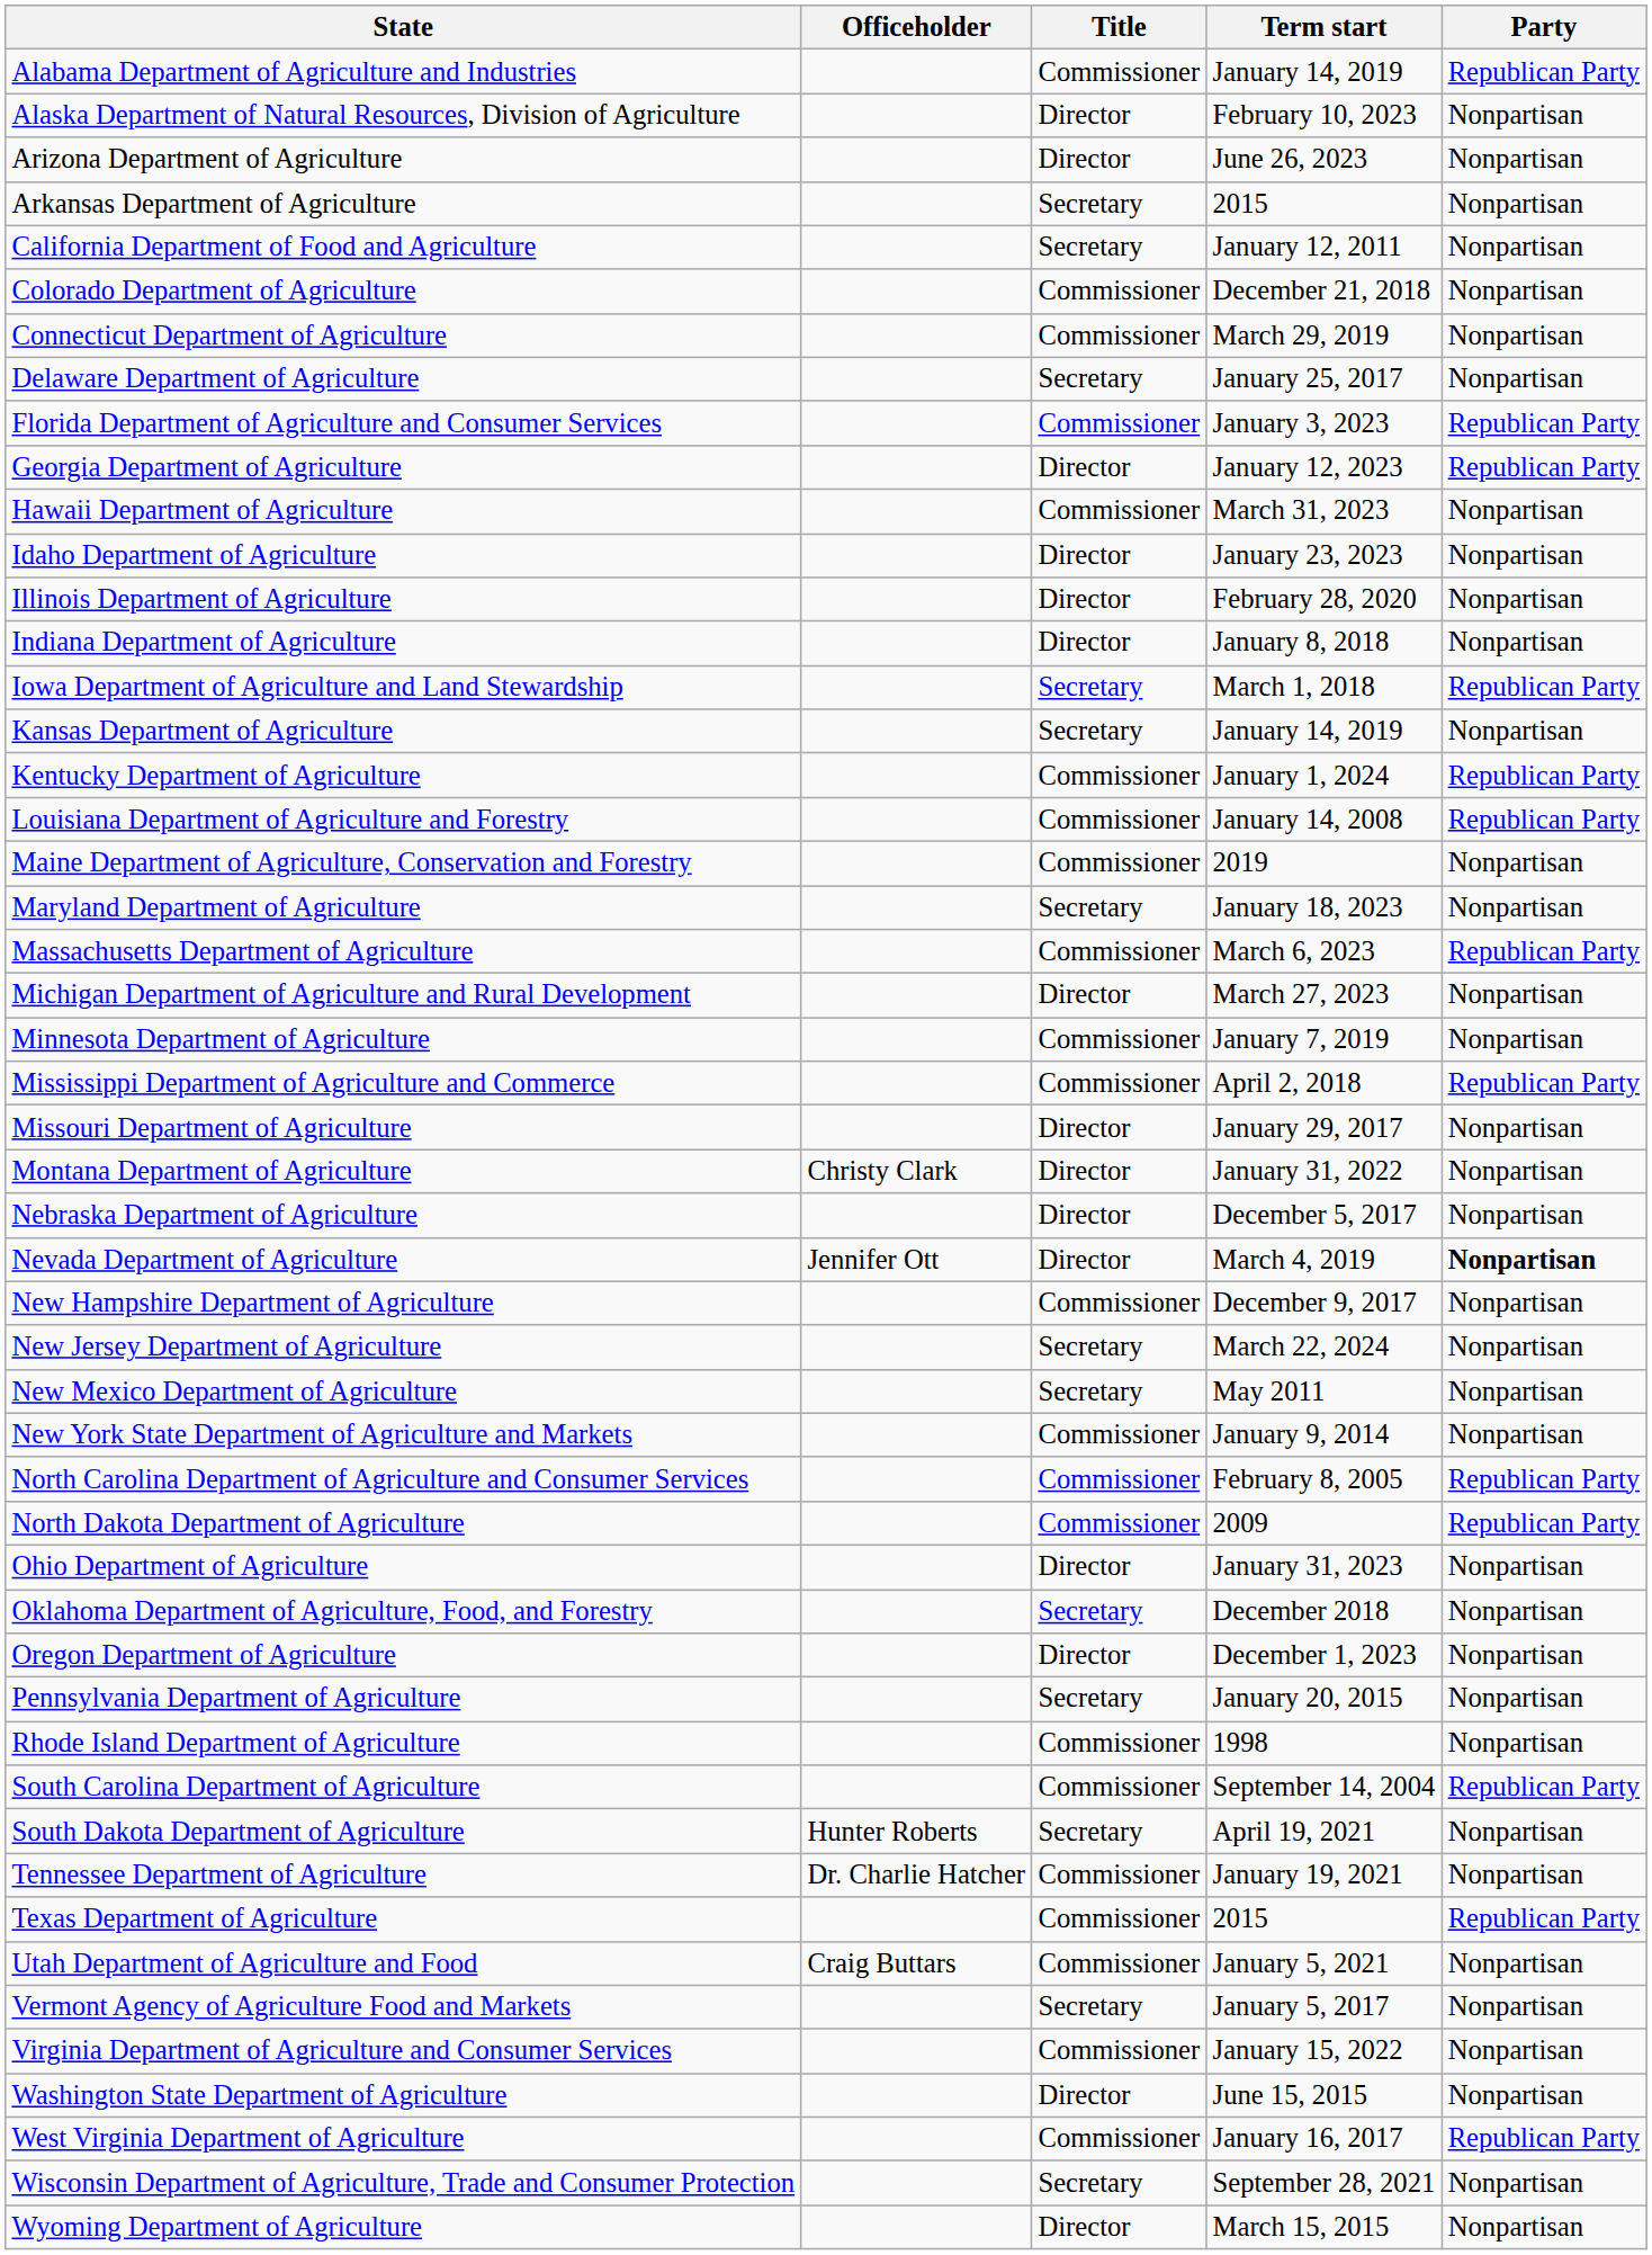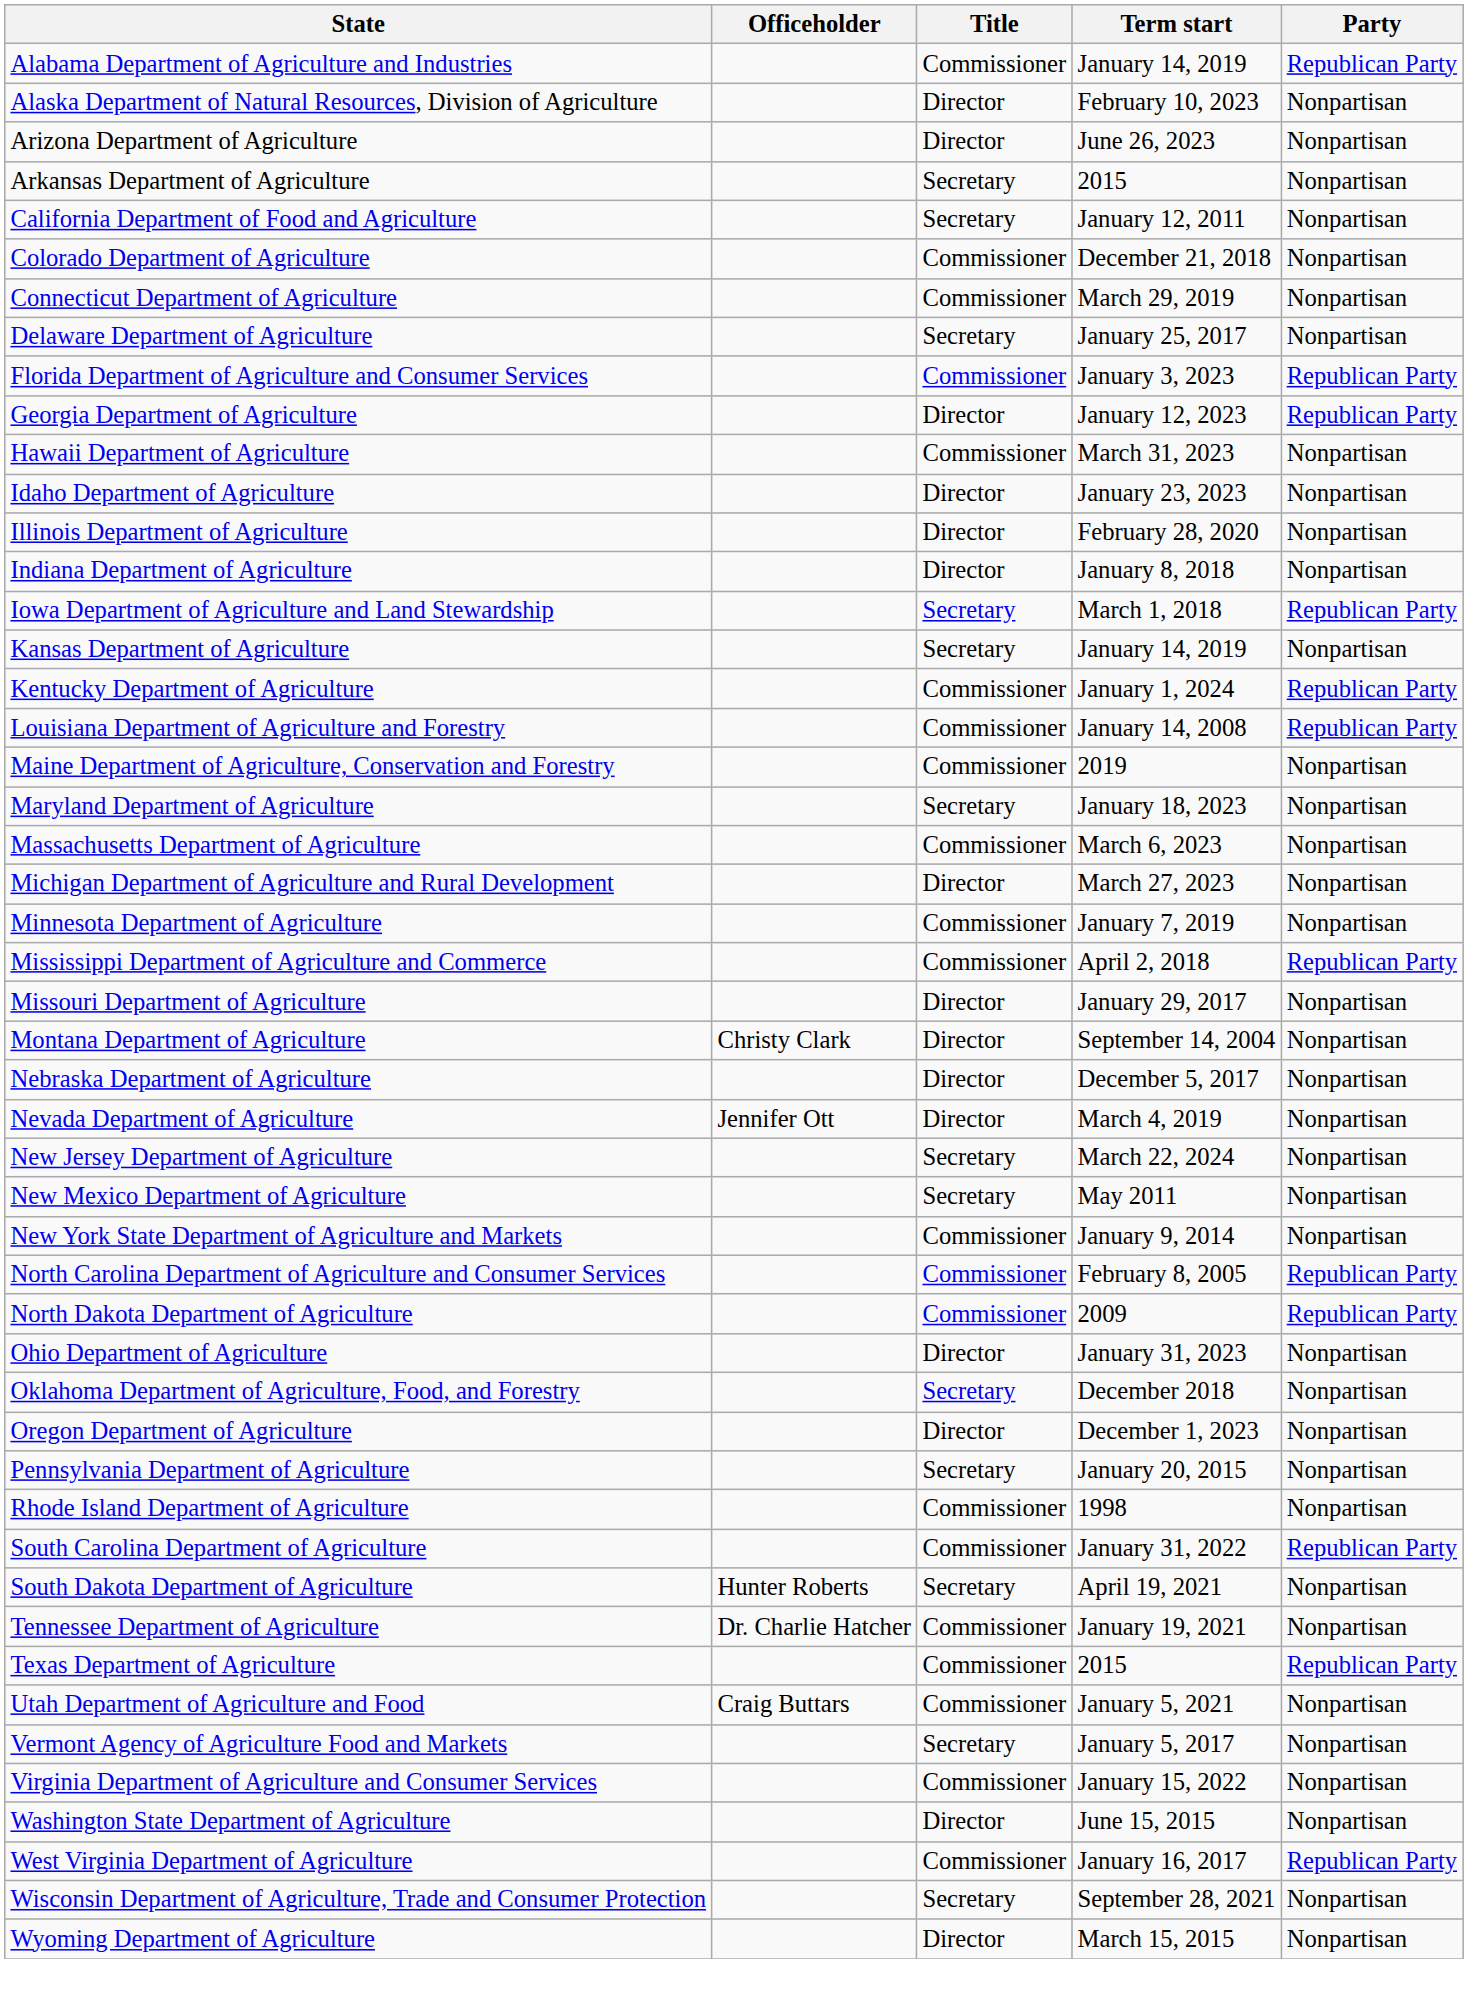Massachusetts Department of Agriculture | Party: Republican Party -> Nonpartisan
Montana Department of Agriculture | Term start: January 31, 2022 -> September 14, 2004
Nevada Department of Agriculture | Party: bold -> normal
- row: New Hampshire Department of Agriculture | Commissioner | December 9, 2017 | Nonpartisan
South Carolina Department of Agriculture | Term start: September 14, 2004 -> January 31, 2022
